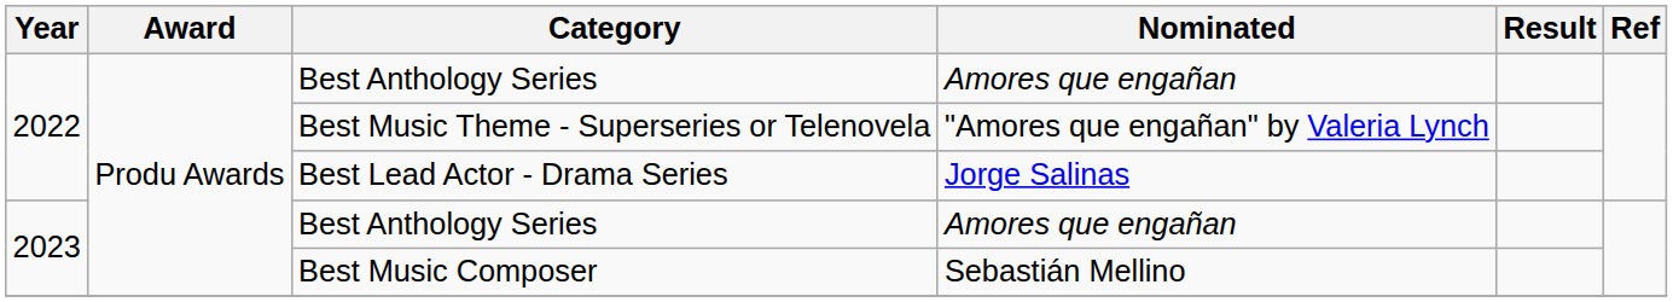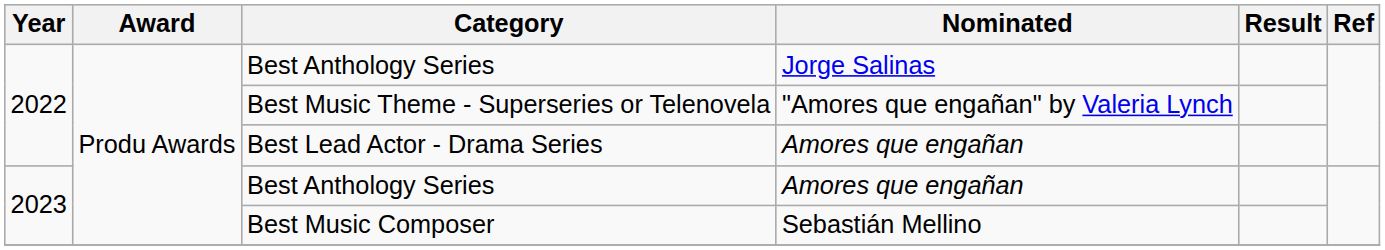2022 / Best Anthology Series | Nominated: Amores que engañan -> Jorge Salinas
Best Lead Actor - Drama Series | Nominated: Jorge Salinas -> Amores que engañan
